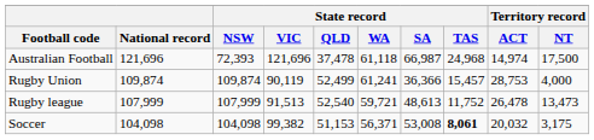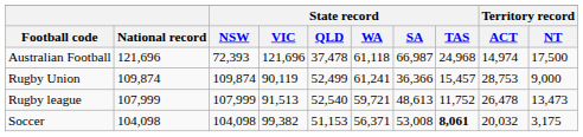Rugby Union | Territory record / NT: 4,000 -> 9,000
